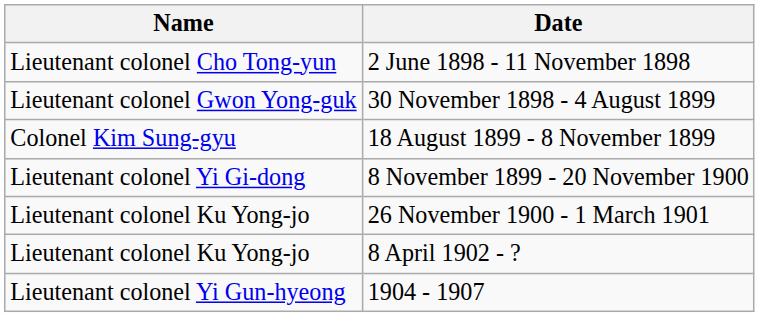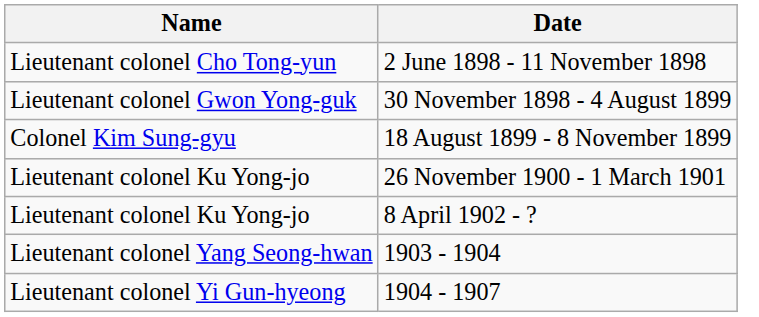- row: Lieutenant colonel Yi Gi-dong | 8 November 1899 - 20 November 1900
+ row: Lieutenant colonel Yang Seong-hwan | 1903 - 1904
